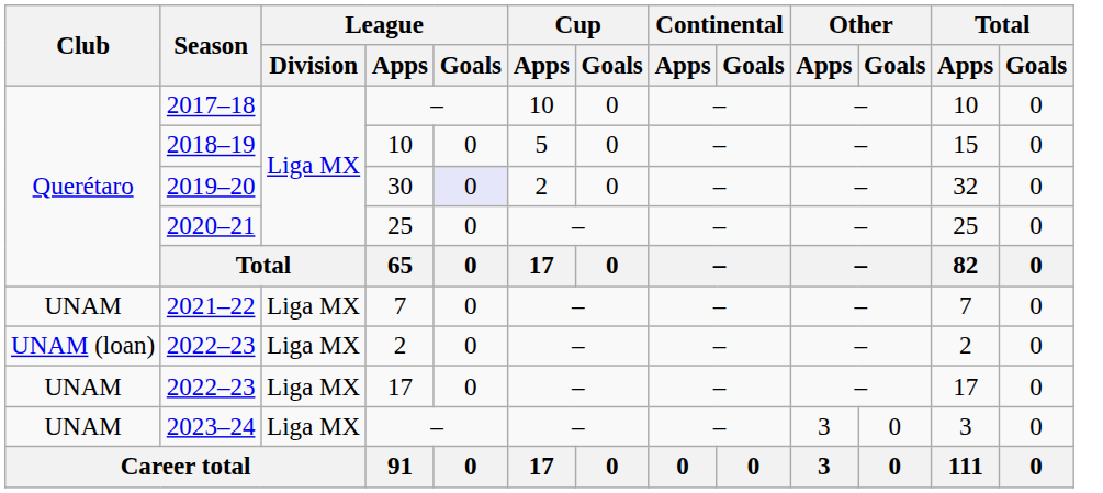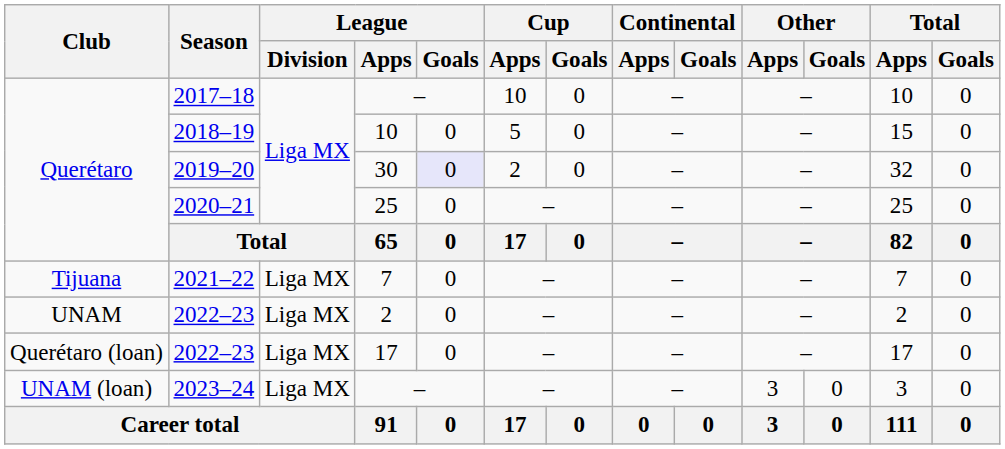2021–22 | Club: UNAM -> Tijuana
2022–23 / 2 | Club: UNAM (loan) -> UNAM
2022–23 / 17 | Club: UNAM -> Querétaro (loan)
2023–24 | Club: UNAM -> UNAM (loan)
